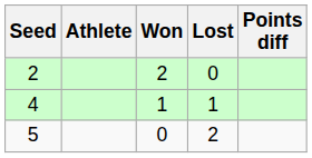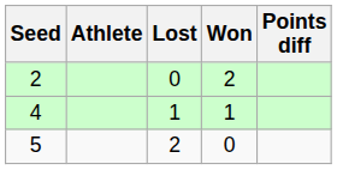columns swapped: Won <-> Lost
